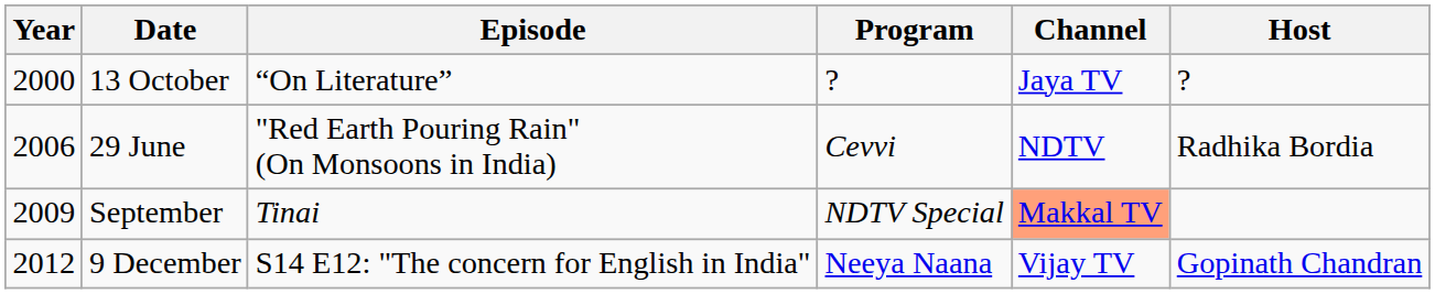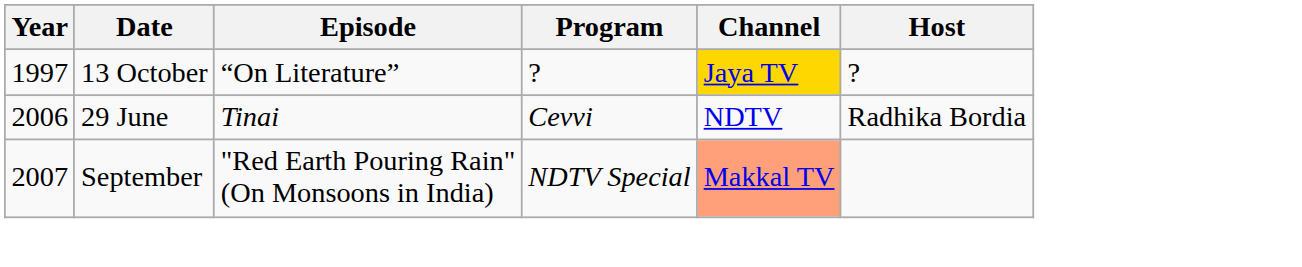13 October | Year: 2000 -> 1997
13 October | Channel: no background -> gold background
29 June | Episode: "Red Earth Pouring Rain" (On Monsoons in India) -> Tinai
September | Year: 2009 -> 2007
September | Episode: Tinai -> "Red Earth Pouring Rain" (On Monsoons in India)
- row: 2012 | 9 December | S14 E12: "The concern for English in India" | Neeya Naana | Vijay TV | Gopinath Chandran
